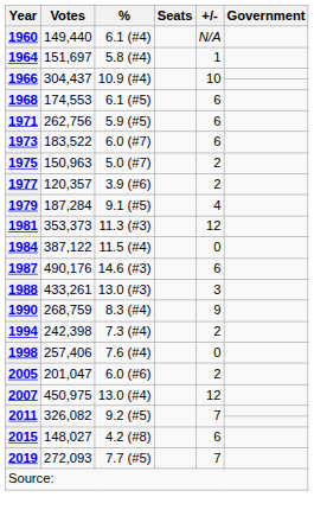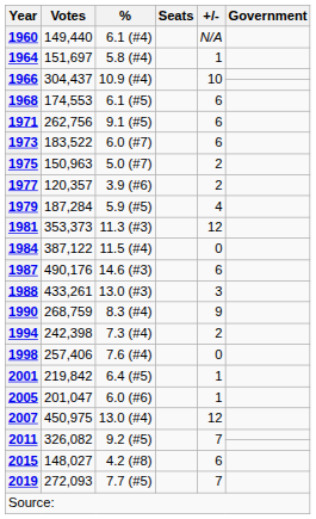1971 | %: 5.9 (#5) -> 9.1 (#5)
1979 | %: 9.1 (#5) -> 5.9 (#5)
+ row: 2001 | 219,842 | 6.4 (#5) | 1
2005 | +/-: 2 -> 1
